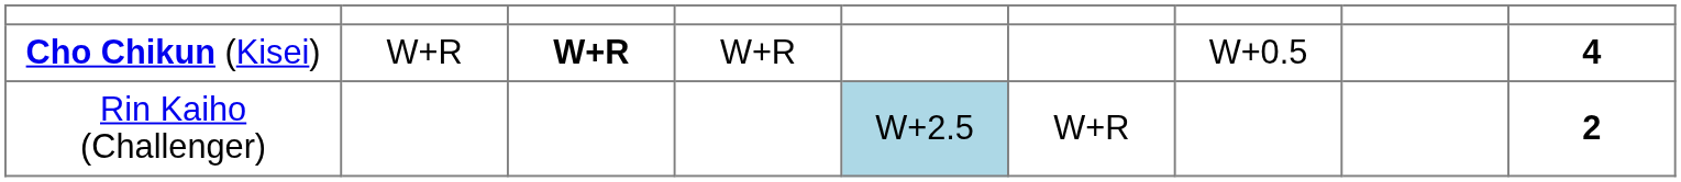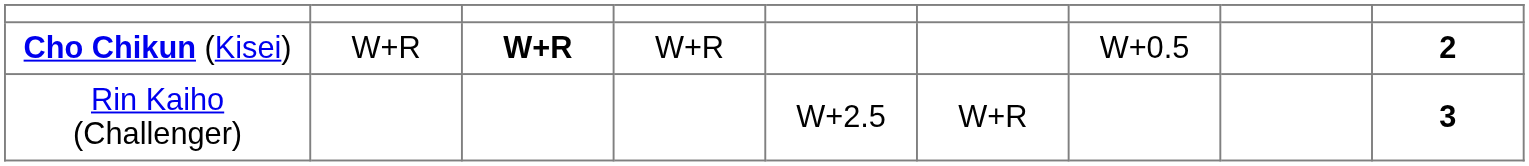Cho Chikun (Kisei) | column 9: 4 -> 2
Rin Kaiho (Challenger) | column 5: lightblue background -> no background
Rin Kaiho (Challenger) | column 9: 2 -> 3
